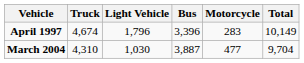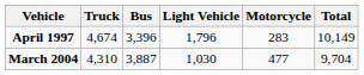columns swapped: Bus <-> Light Vehicle
